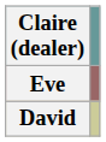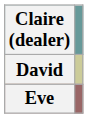rows swapped: David <-> Eve
